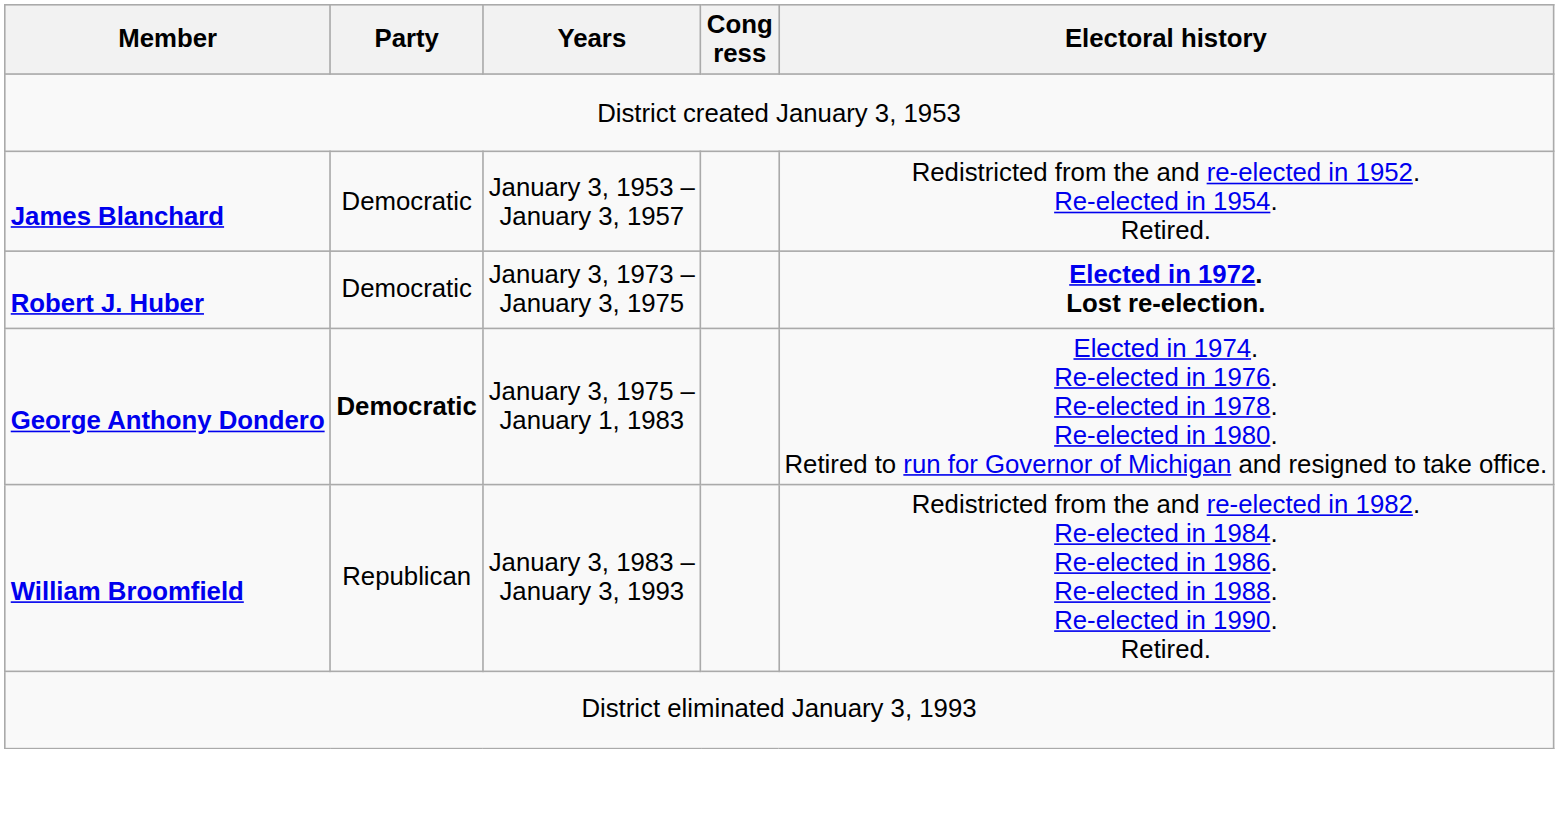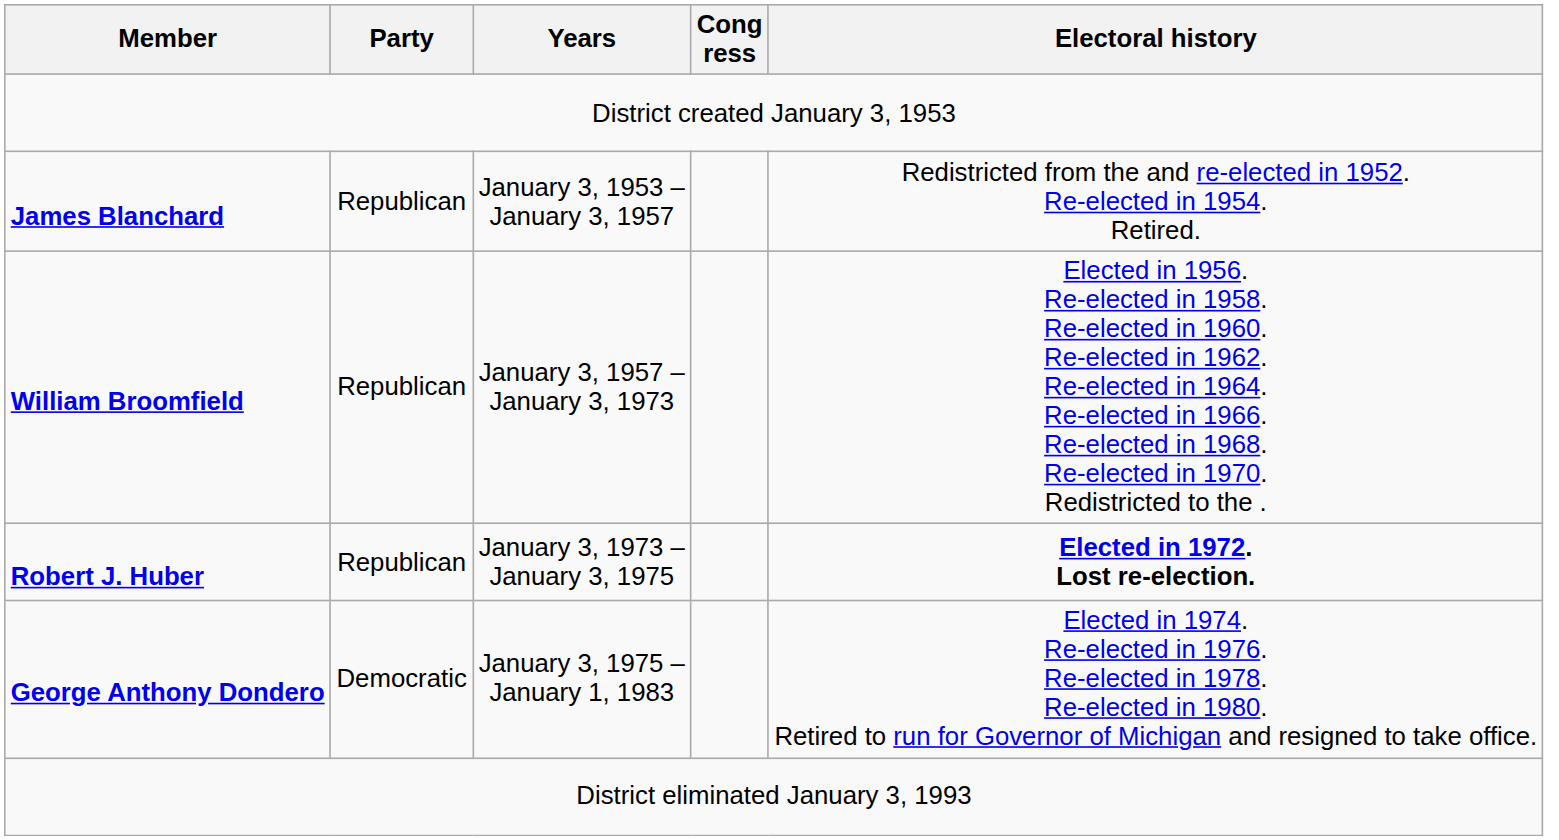January 3, 1953 – January 3, 1957 | Party: Democratic -> Republican
+ row: William Broomfield | Republican | January 3, 1957 – January 3, 1973 | Elected in 1956. Re-elected in 1958. Re-elected in 1960. Re-elected in 1962. Re-elected in 1964. Re-elected in 1966. Re-elected in 1968. Re-elected in 1970. Redistricted to the .
January 3, 1973 – January 3, 1975 | Party: Democratic -> Republican
January 3, 1975 – January 1, 1983 | Party: bold -> normal
- row: William Broomfield | Republican | January 3, 1983 – January 3, 1993 | Redistricted from the and re-elected in 1982. Re-elected in 1984. Re-elected in 1986. Re-elected in 1988. Re-elected in 1990. Retired.
